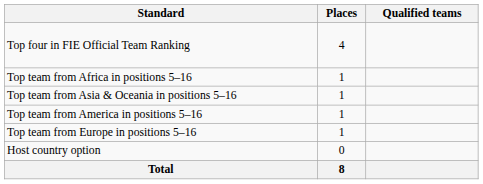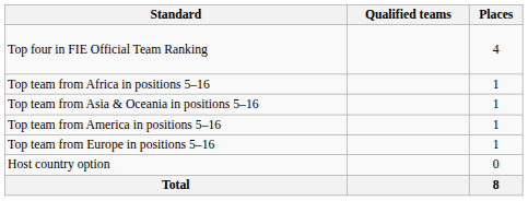columns swapped: Places <-> Qualified teams
